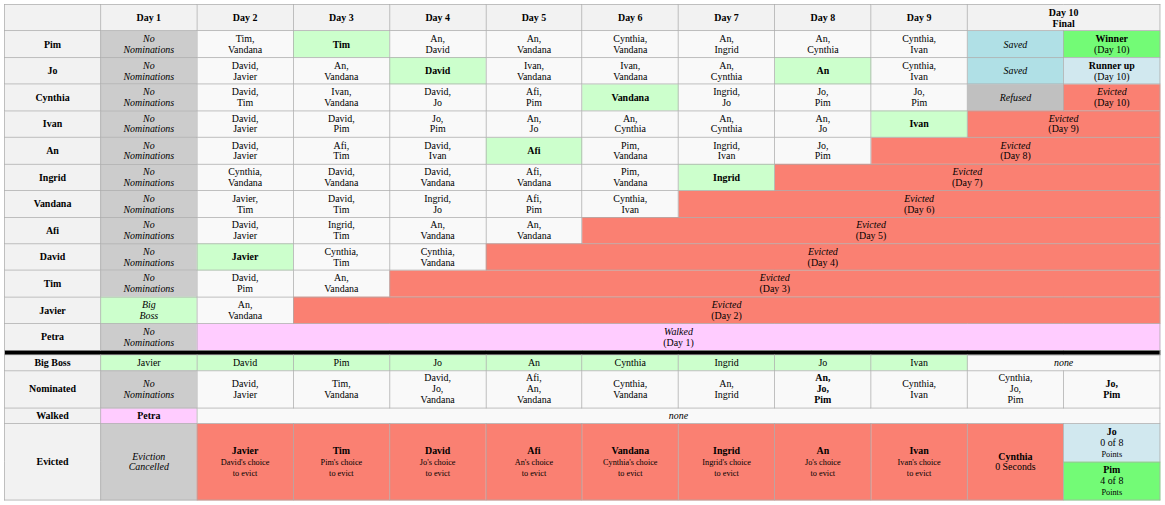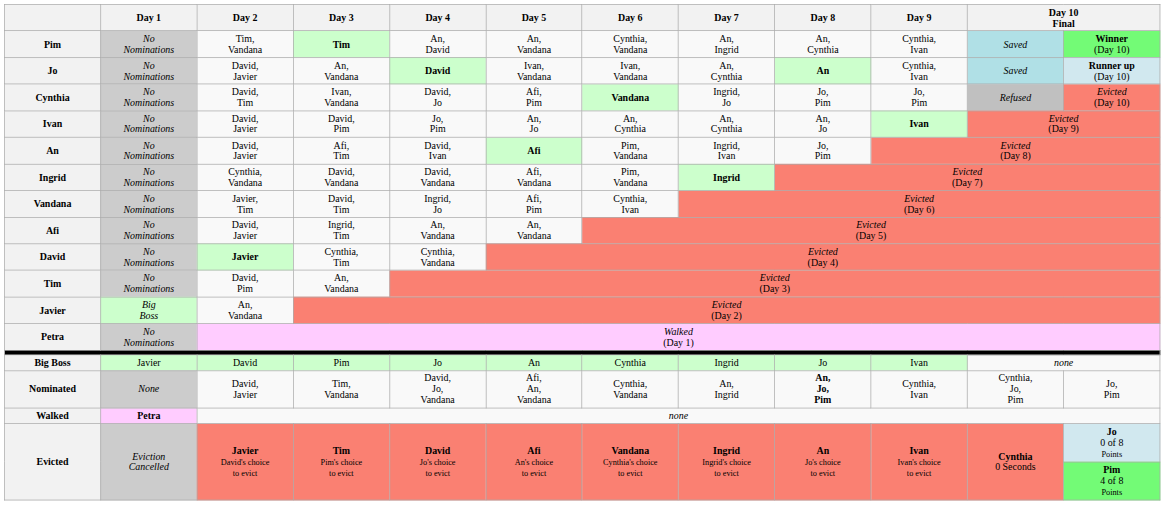Nominated | Day 1: No Nominations -> None
Nominated | column 12: bold -> normal
